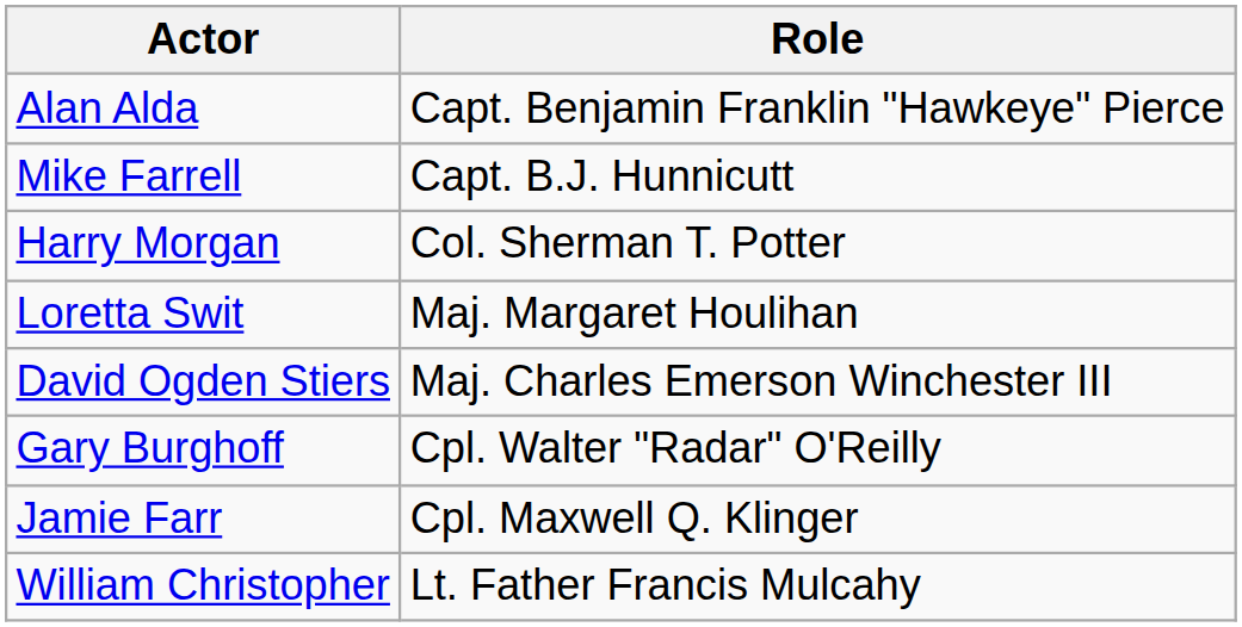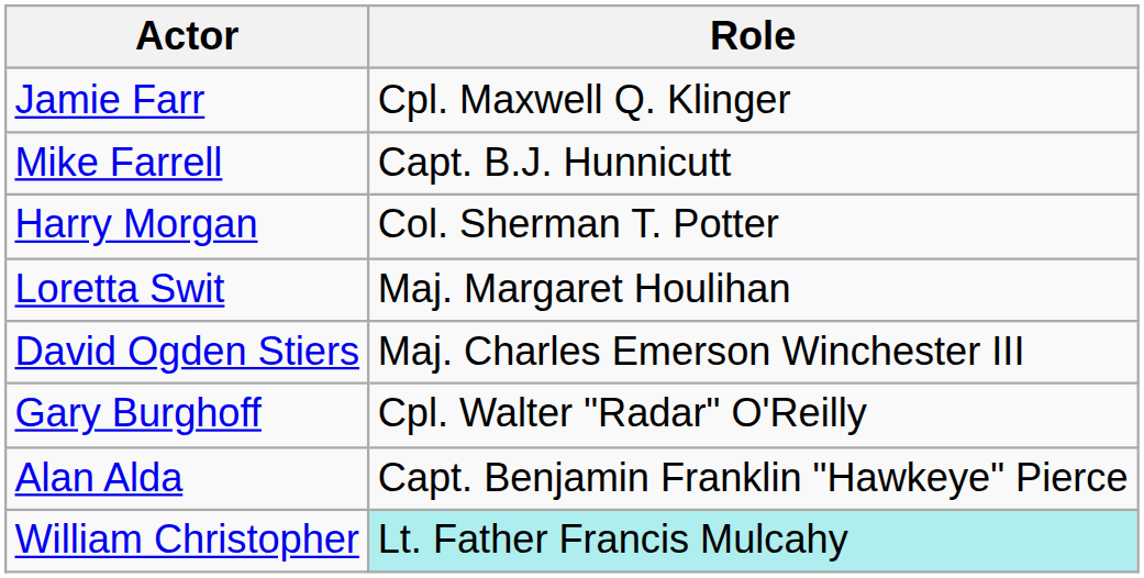rows swapped: Alan Alda <-> Jamie Farr
William Christopher | Role: no background -> paleturquoise background
